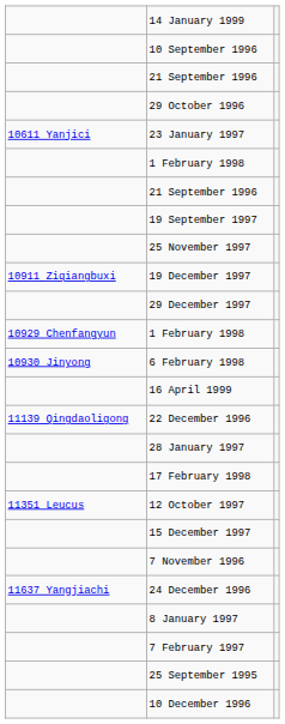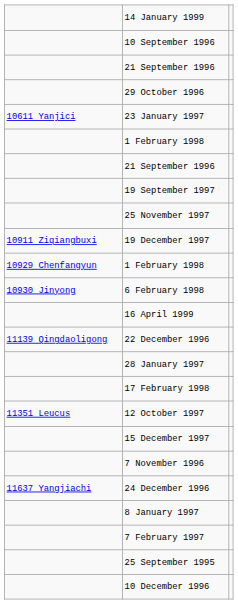- row: 29 December 1997
